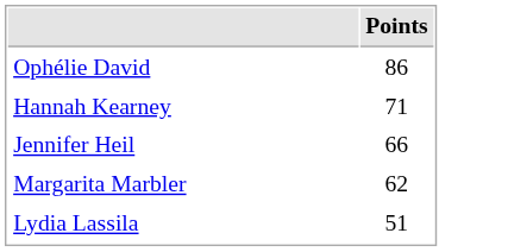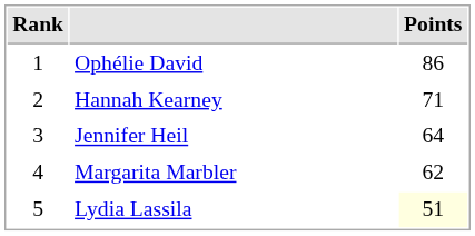+ column: Rank | 1 | 2 | 3 | 4 | 5
Jennifer Heil | Points: 66 -> 64
Lydia Lassila | Points: no background -> lightyellow background
